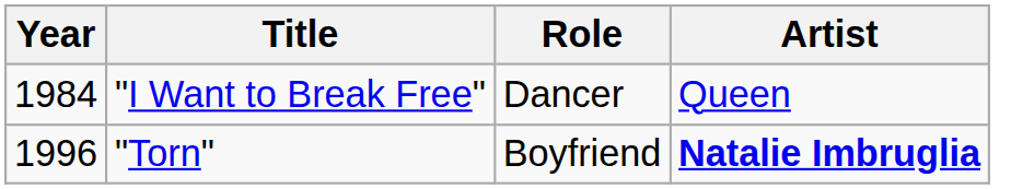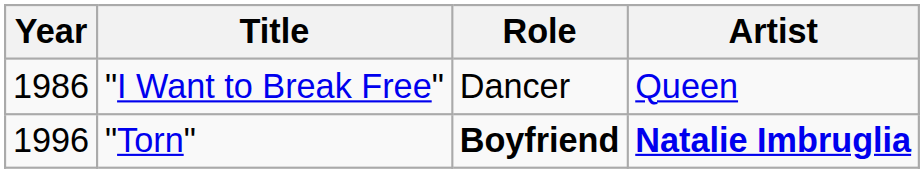"I Want to Break Free" | Year: 1984 -> 1986
"Torn" | Role: normal -> bold
